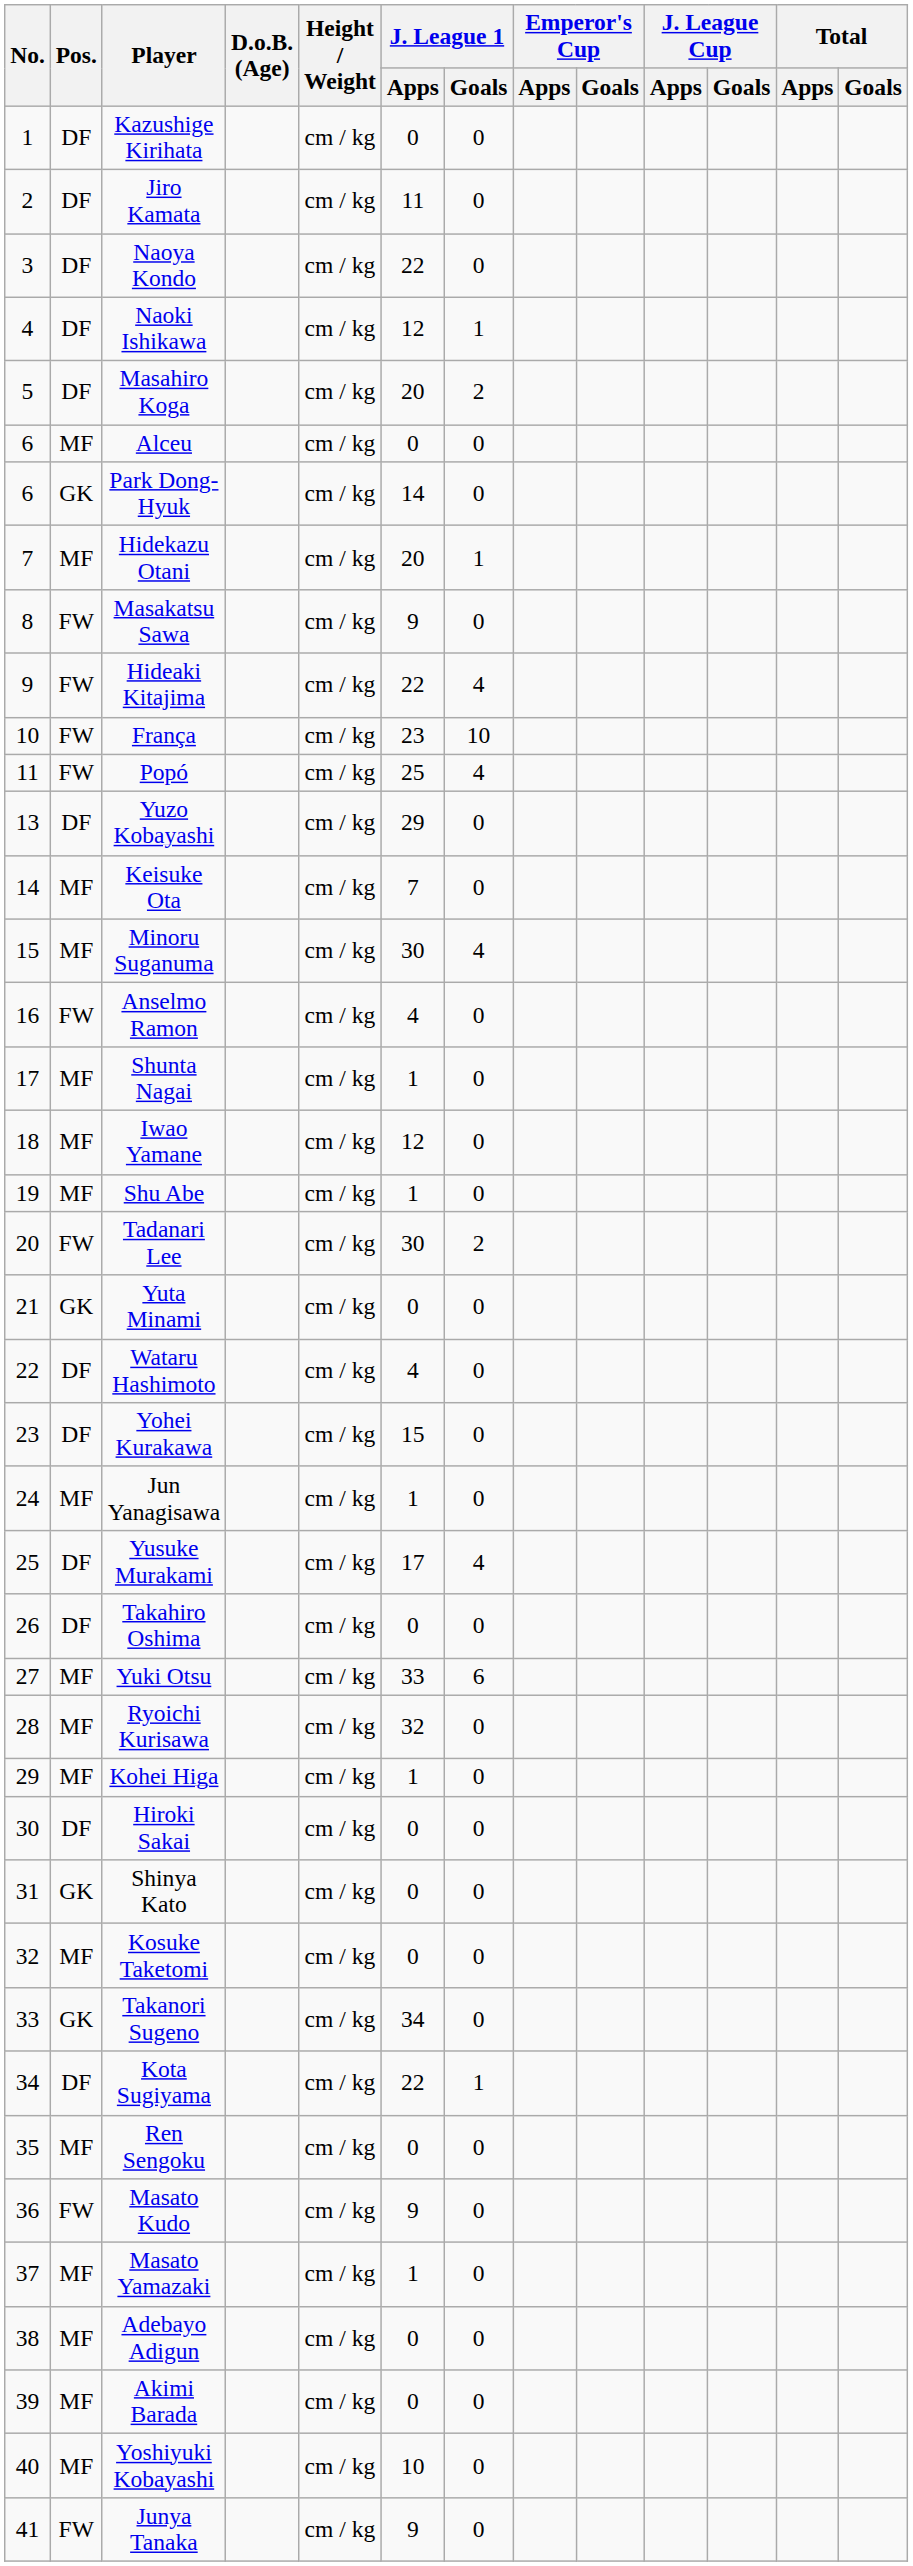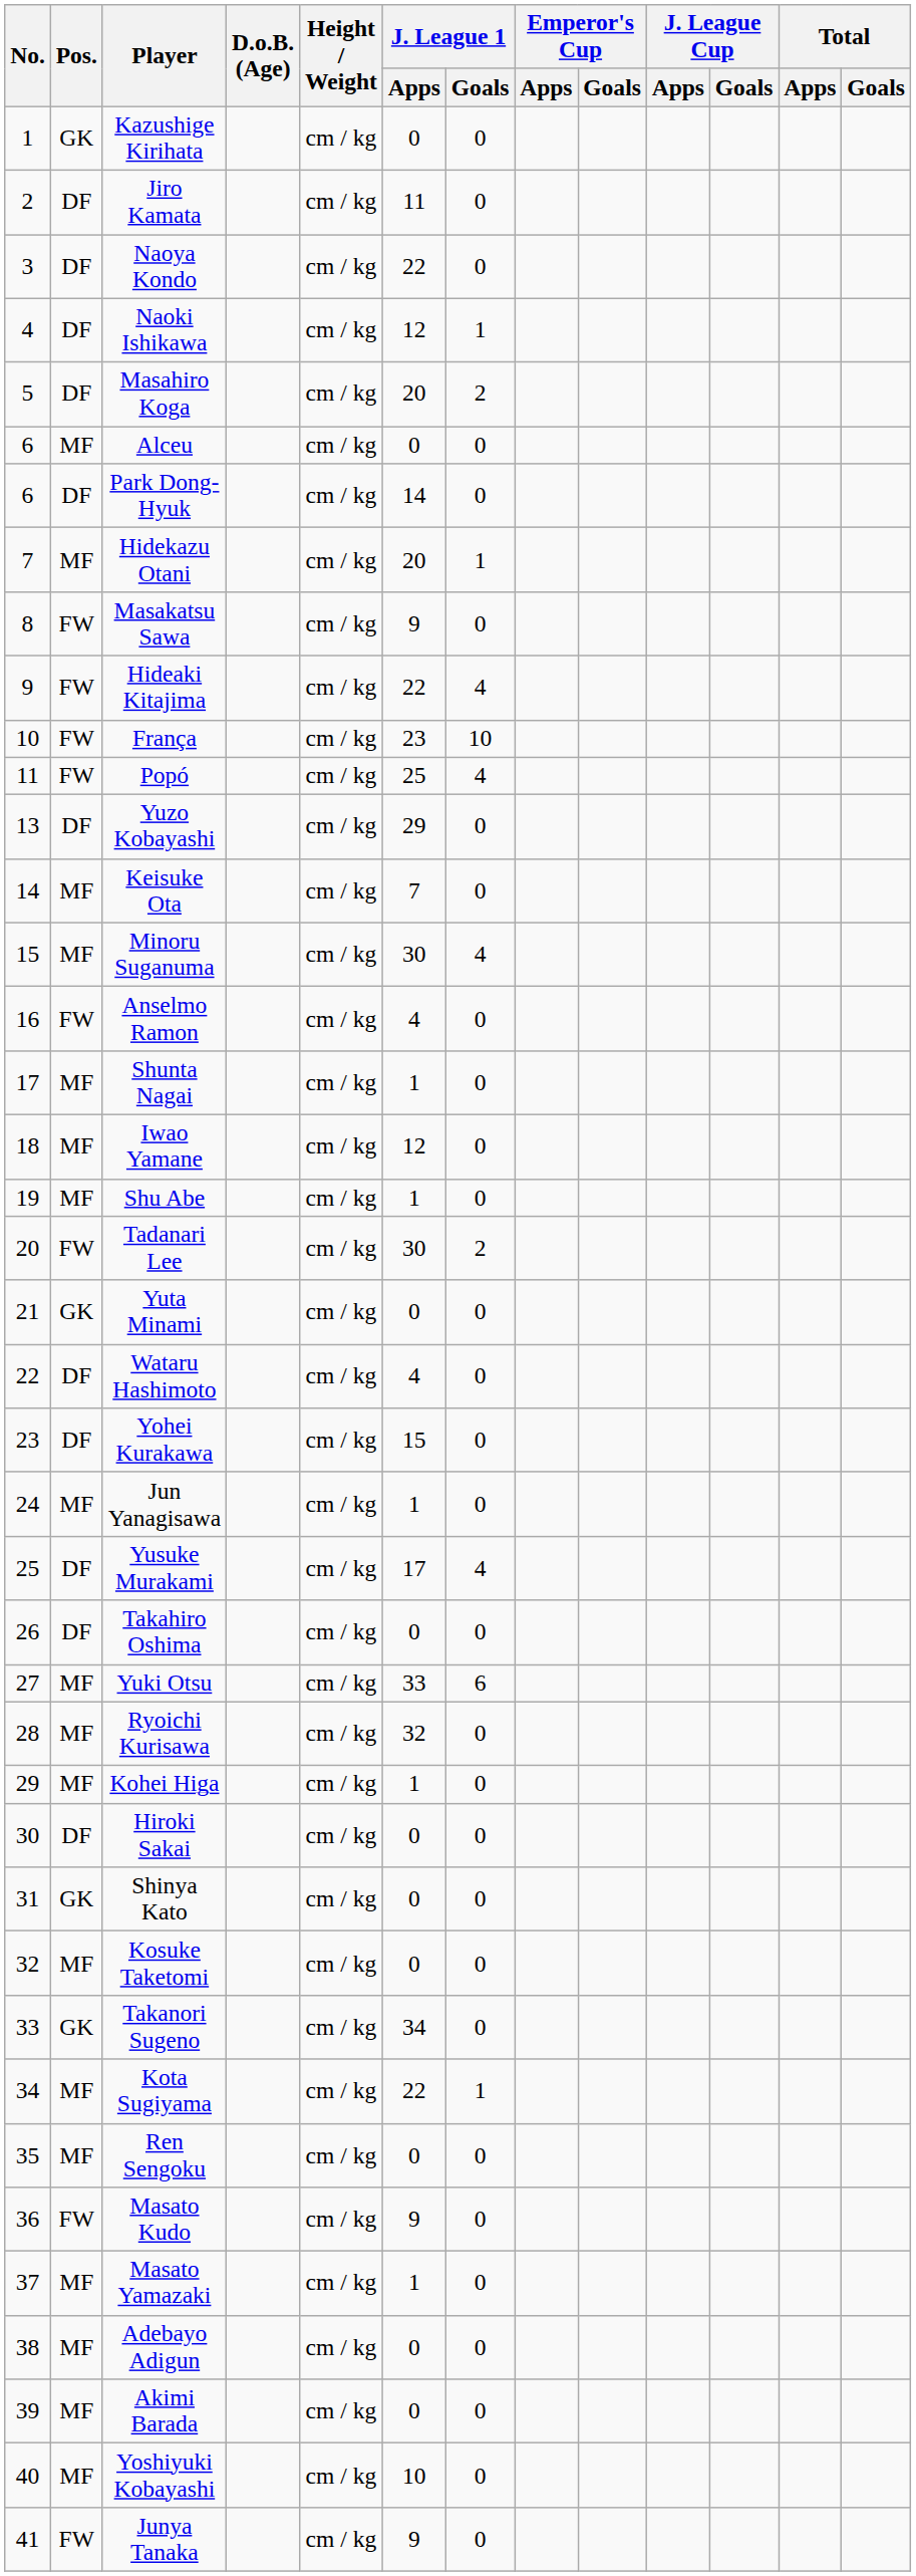Kazushige Kirihata | Pos.: DF -> GK
Park Dong-Hyuk | Pos.: GK -> DF
Kota Sugiyama | Pos.: DF -> MF
